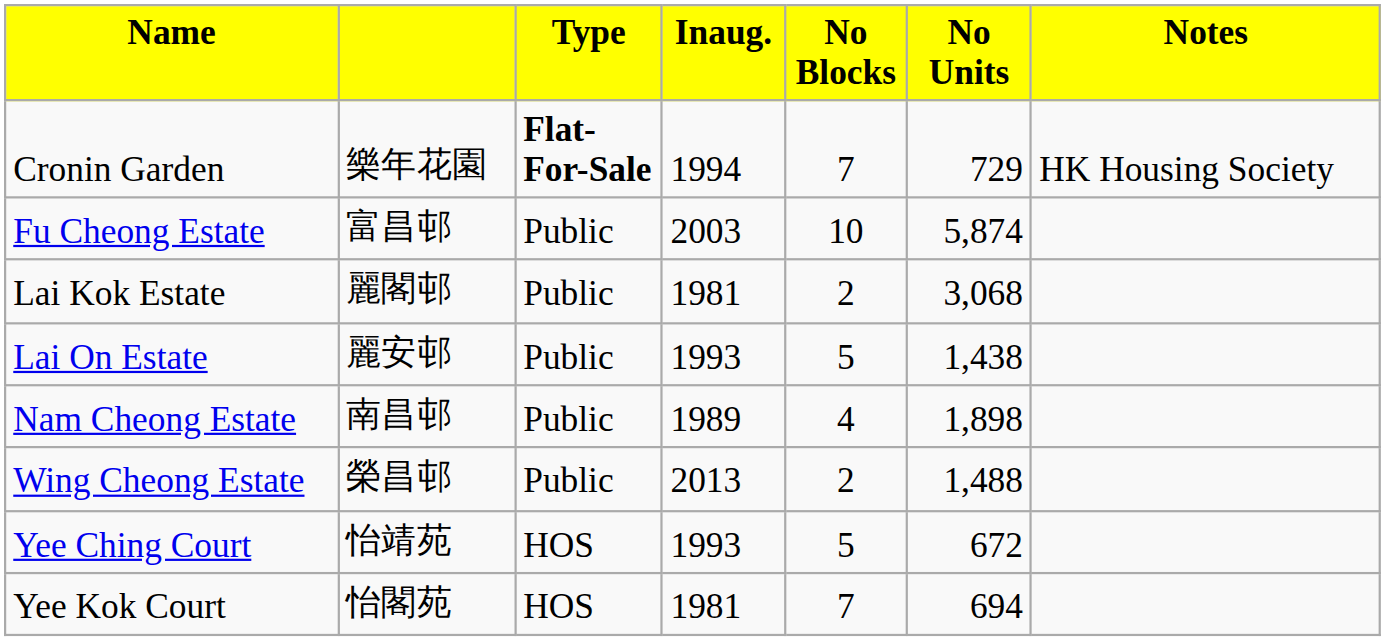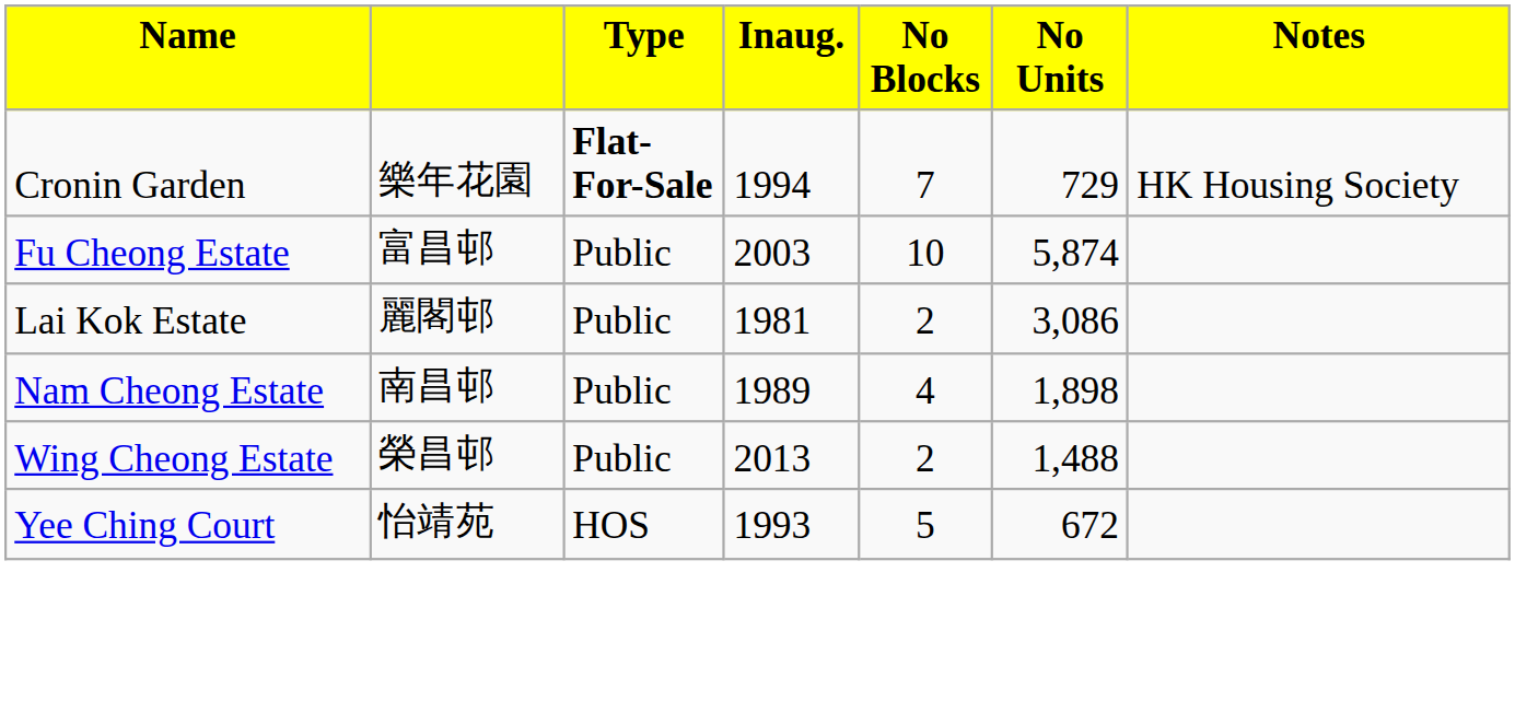Lai Kok Estate | column 6: 3,068 -> 3,086
- row: Lai On Estate | 麗安邨 | Public | 1993 | 5 | 1,438
- row: Yee Kok Court | 怡閣苑 | HOS | 1981 | 7 | 694
